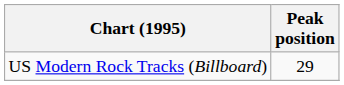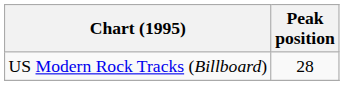US Modern Rock Tracks (Billboard) | Peak position: 29 -> 28
